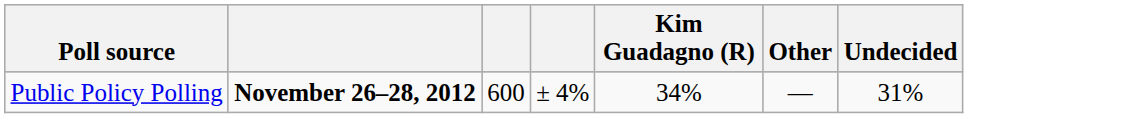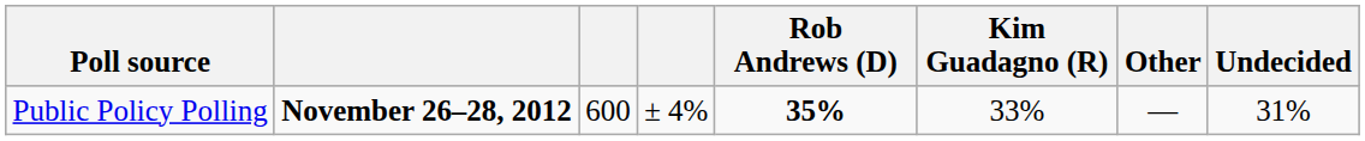+ column: Rob Andrews (D) | 35%
Public Policy Polling | Kim Guadagno (R): 34% -> 33%
